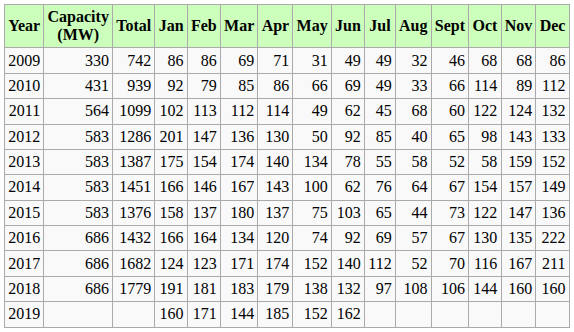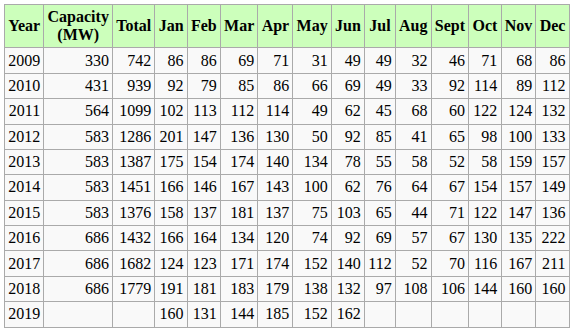2009 | Oct: 68 -> 71
2010 | Sept: 66 -> 92
2012 | Aug: 40 -> 41
2012 | Nov: 143 -> 100
2013 | Dec: 152 -> 157
2015 | Mar: 180 -> 181
2015 | Sept: 73 -> 71
2019 | Feb: 171 -> 131
